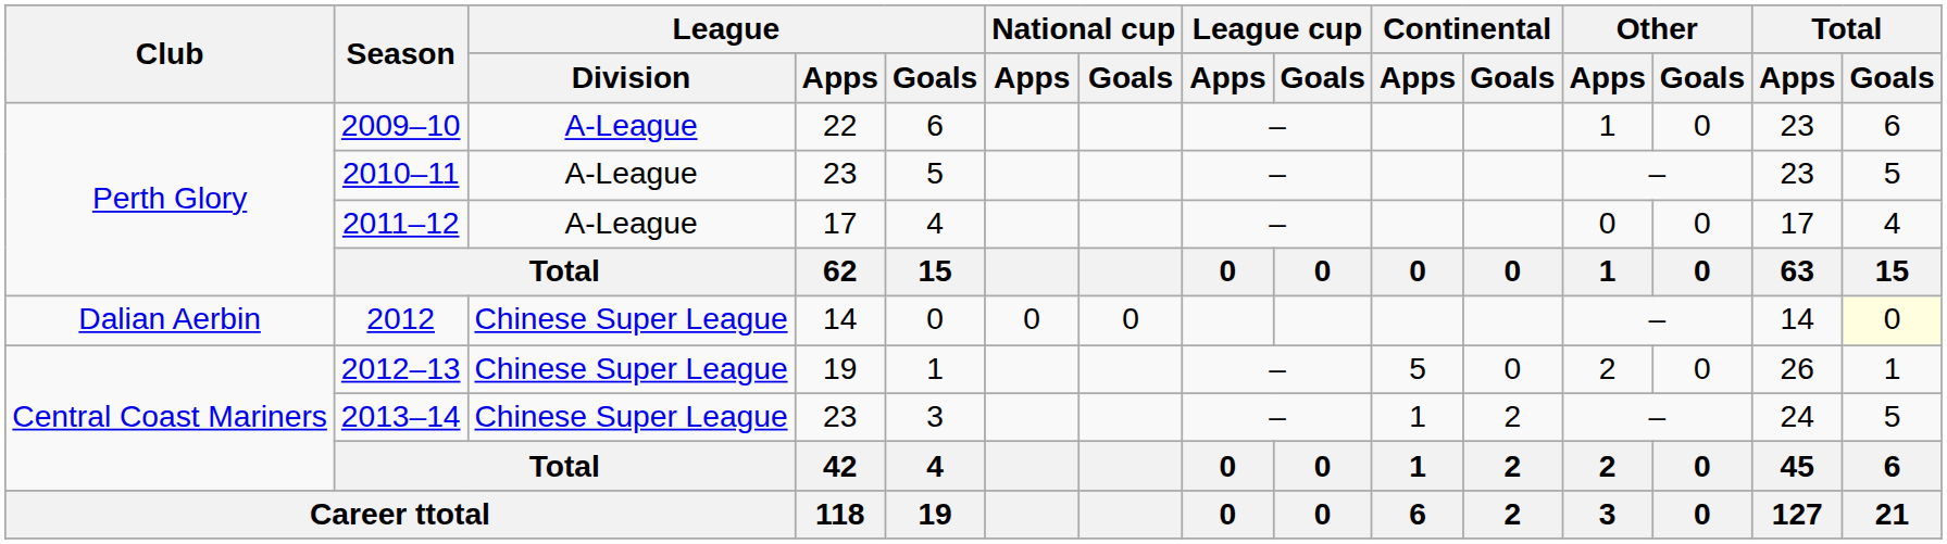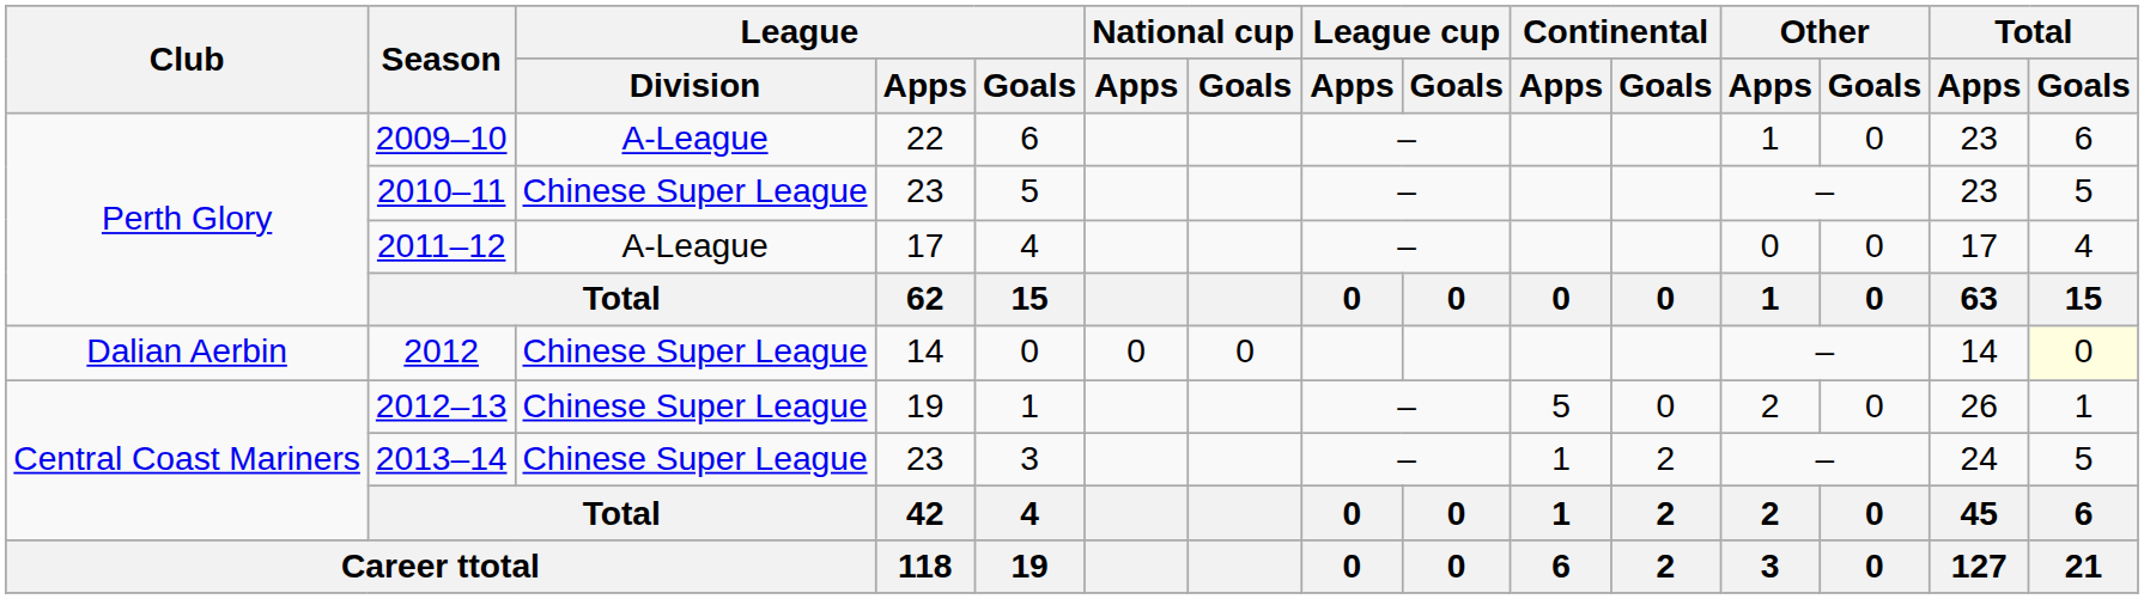2010–11 | League / Division: A-League -> Chinese Super League
